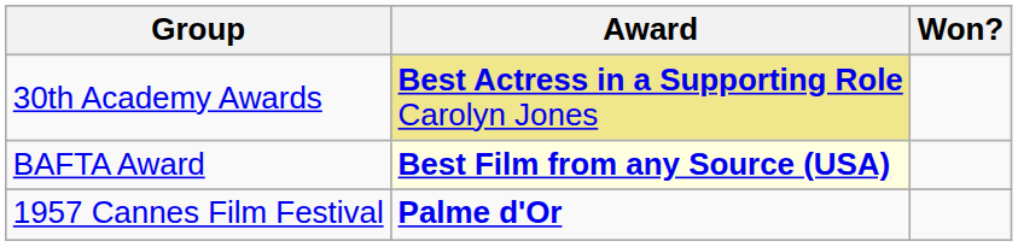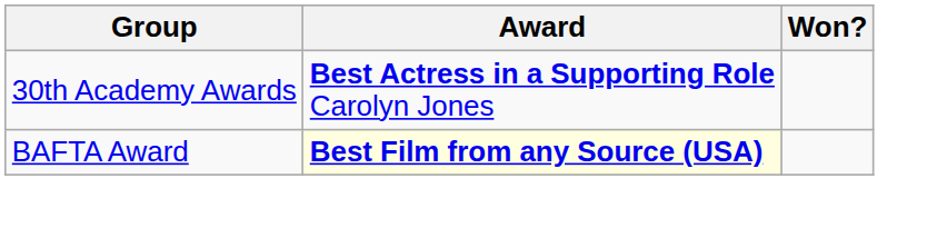30th Academy Awards | Award: khaki background -> no background
- row: 1957 Cannes Film Festival | Palme d'Or
